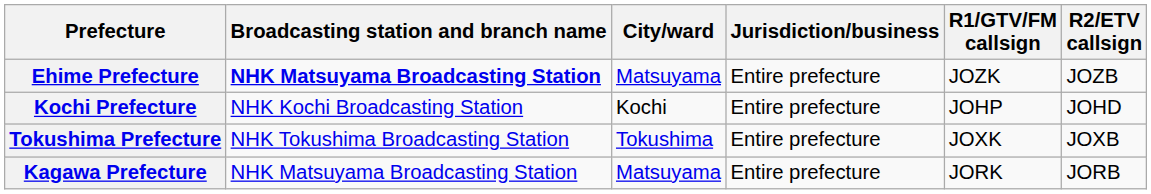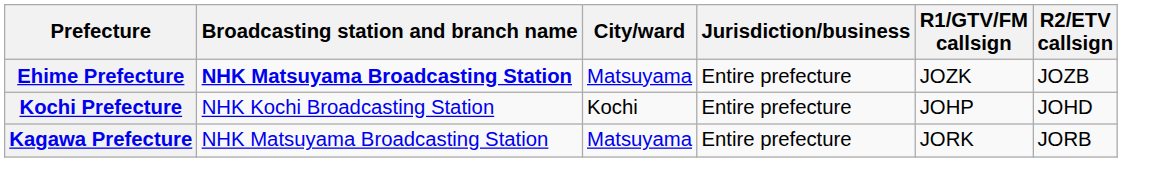- row: Tokushima Prefecture | NHK Tokushima Broadcasting Station | Tokushima | Entire prefecture | JOXK | JOXB
